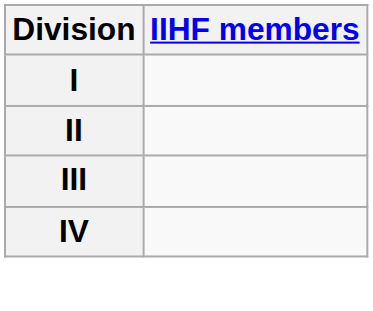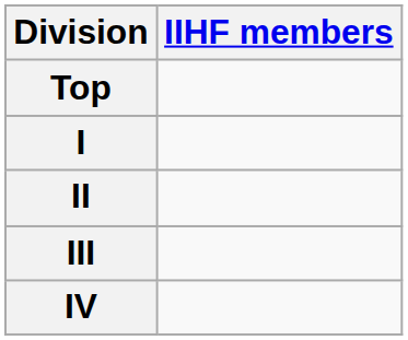+ row: Top
